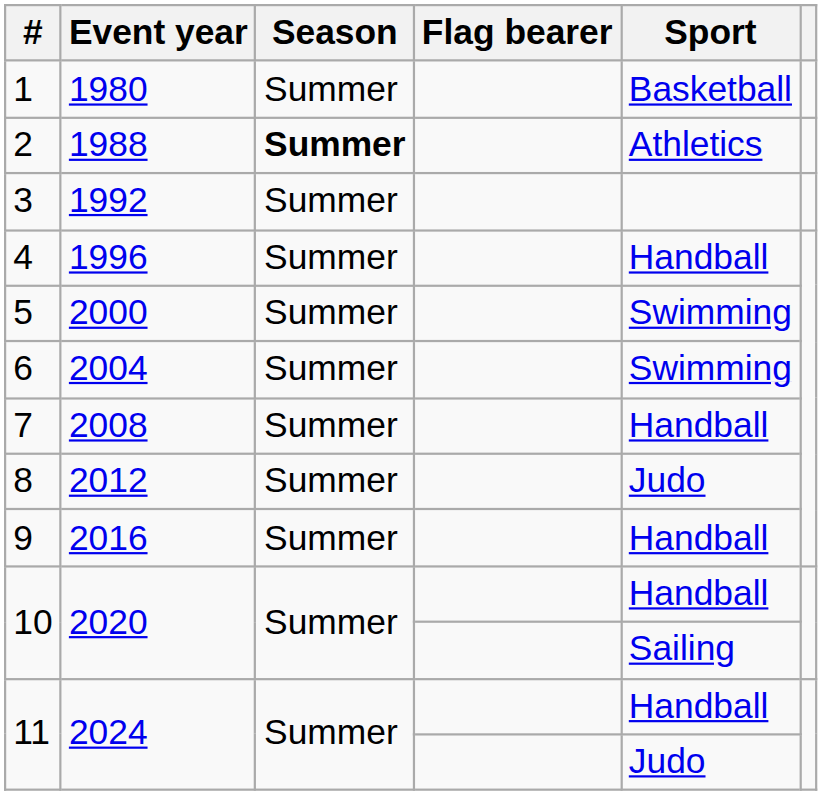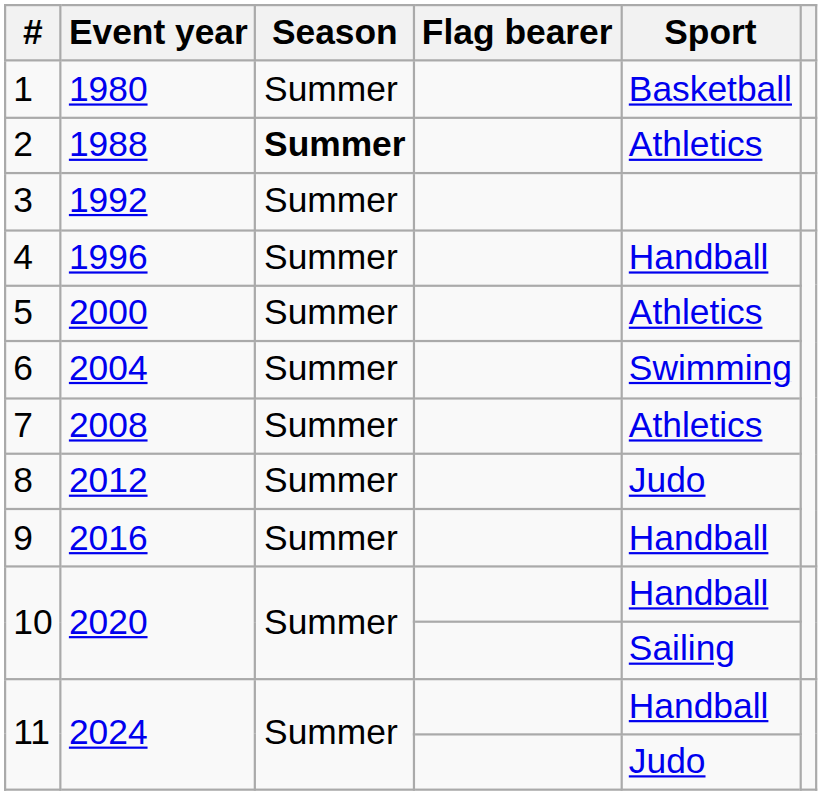5 | Sport: Swimming -> Athletics
7 | Sport: Handball -> Athletics
